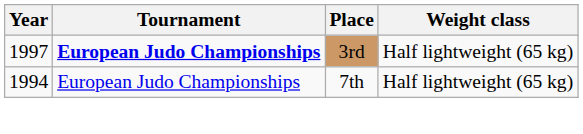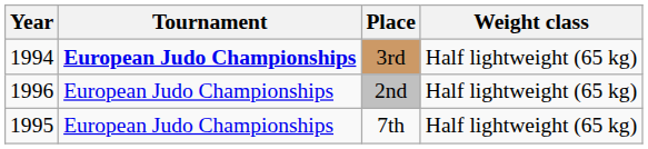3rd | Year: 1997 -> 1994
+ row: 1996 | European Judo Championships | 2nd | Half lightweight (65 kg)
7th | Year: 1994 -> 1995
